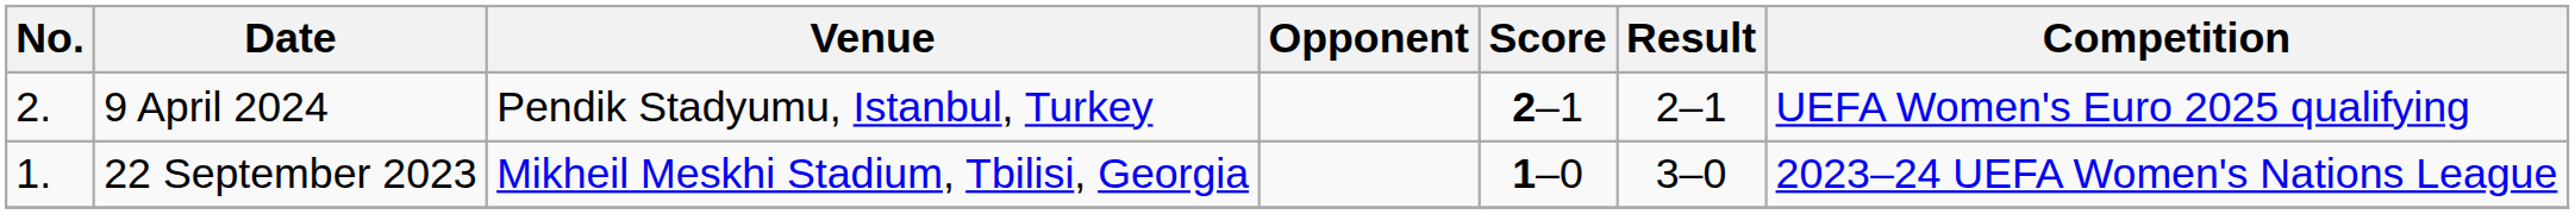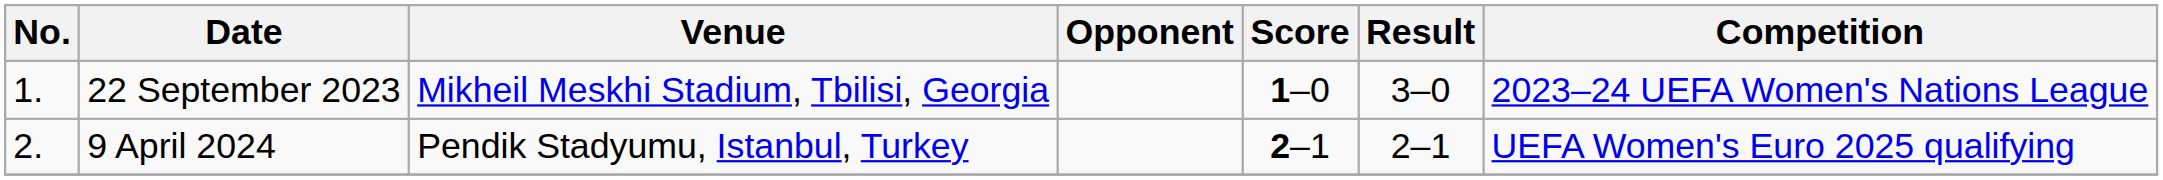rows swapped: 22 September 2023 <-> 9 April 2024
